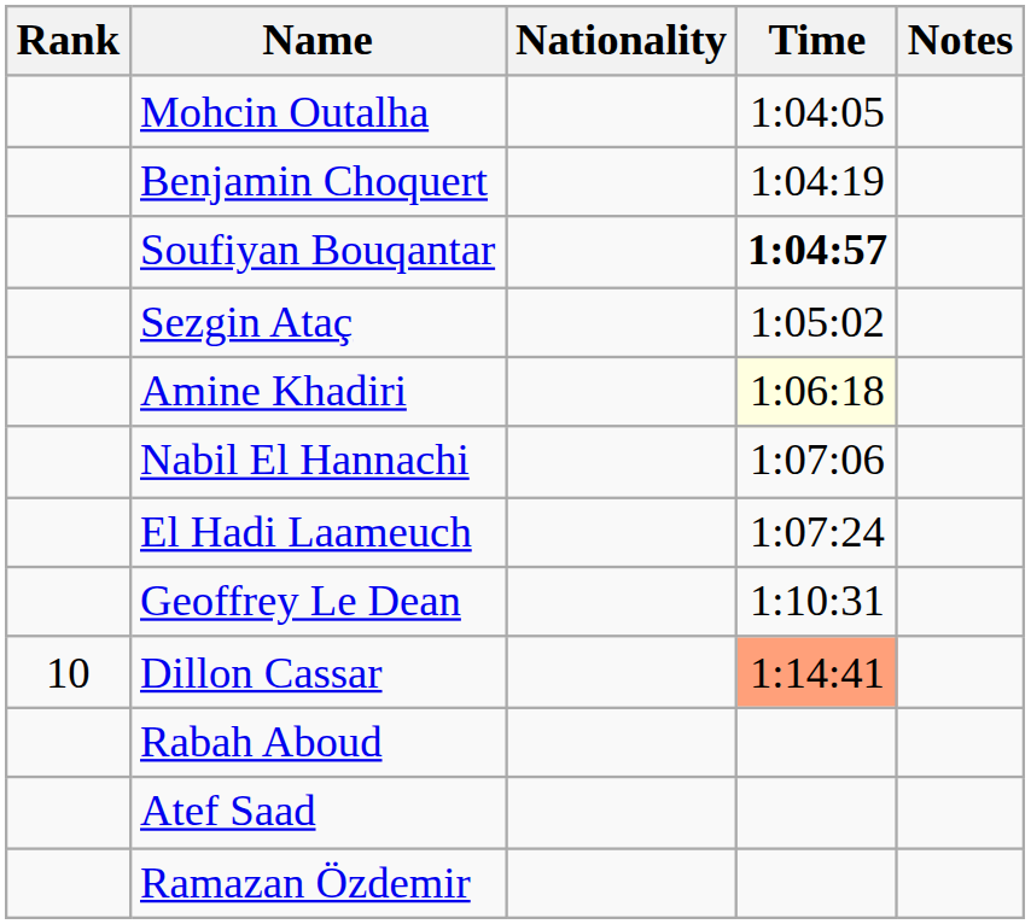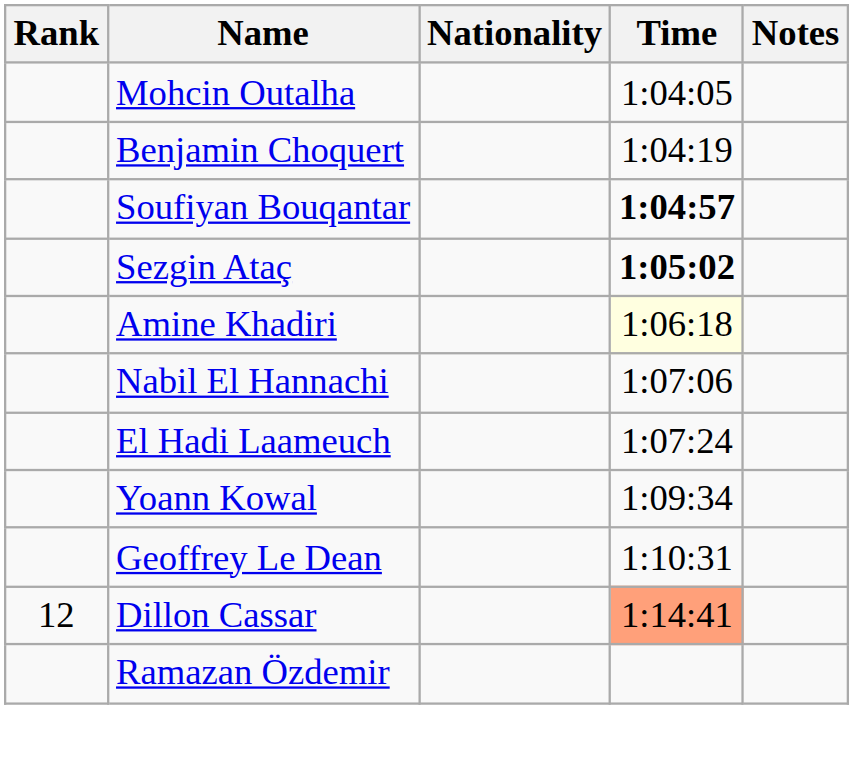Sezgin Ataç | Time: normal -> bold
+ row: Yoann Kowal | 1:09:34
Dillon Cassar | Rank: 10 -> 12
- row: Rabah Aboud
- row: Atef Saad
